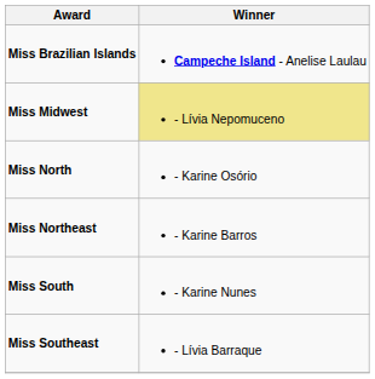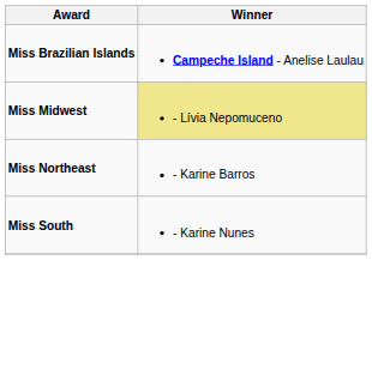- row: Miss North | - Karine Osório
- row: Miss Southeast | - Lívia Barraque
